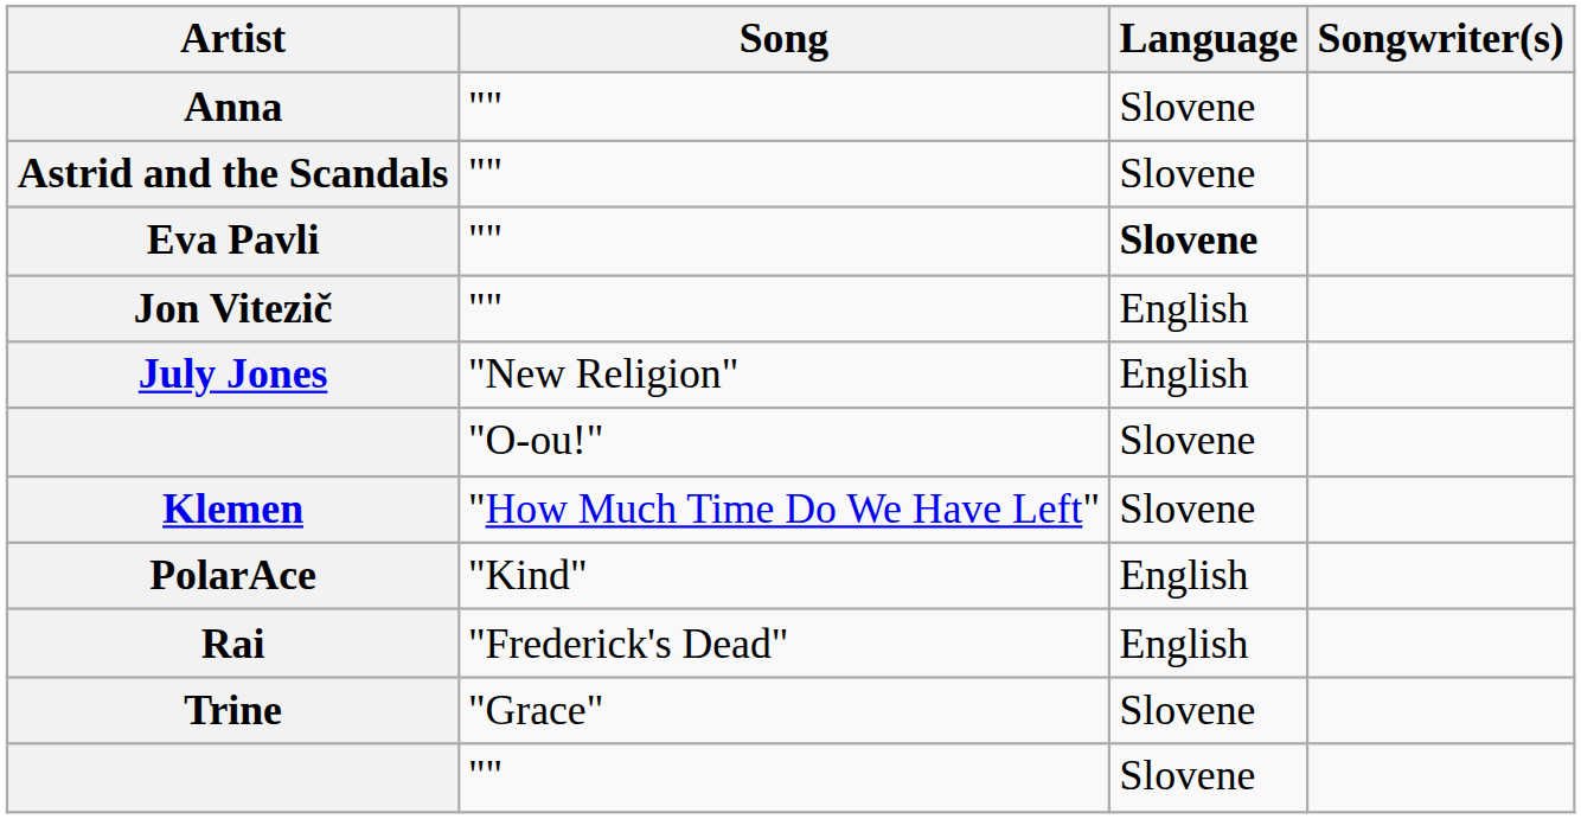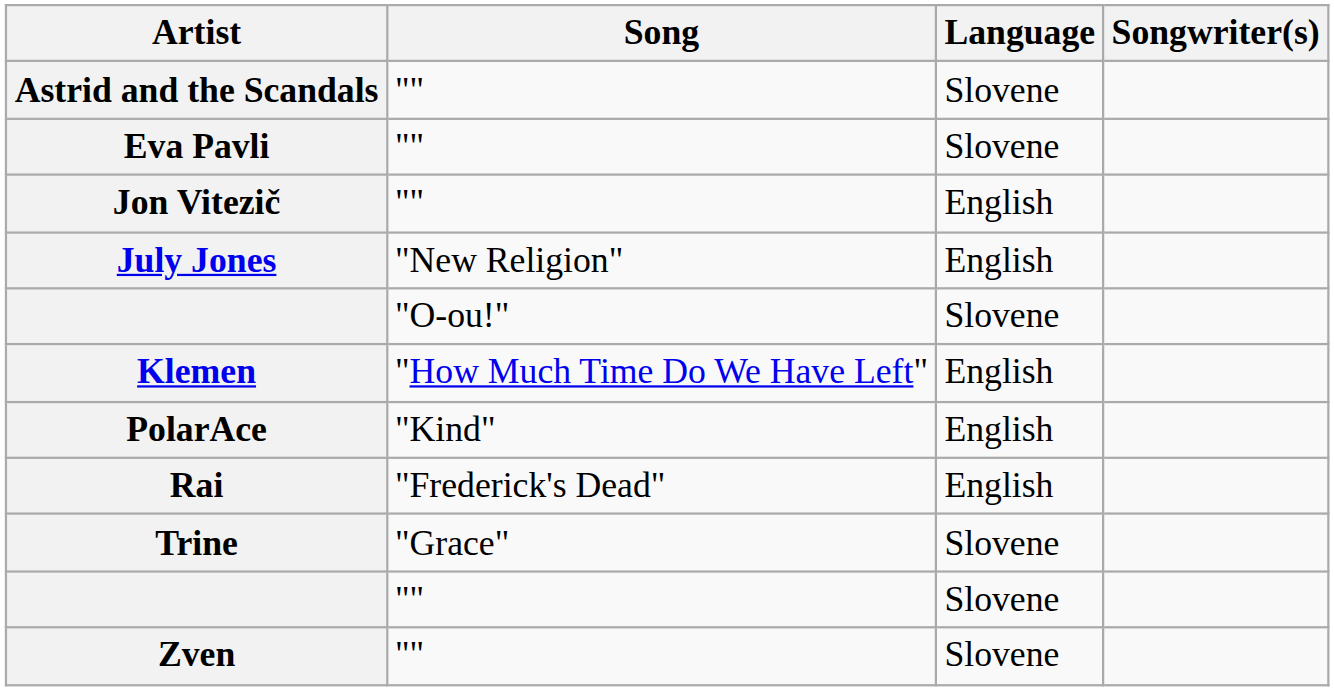- row: Anna | "" | Slovene
Eva Pavli | Language: bold -> normal
Klemen | Language: Slovene -> English
+ row: Zven | "" | Slovene
